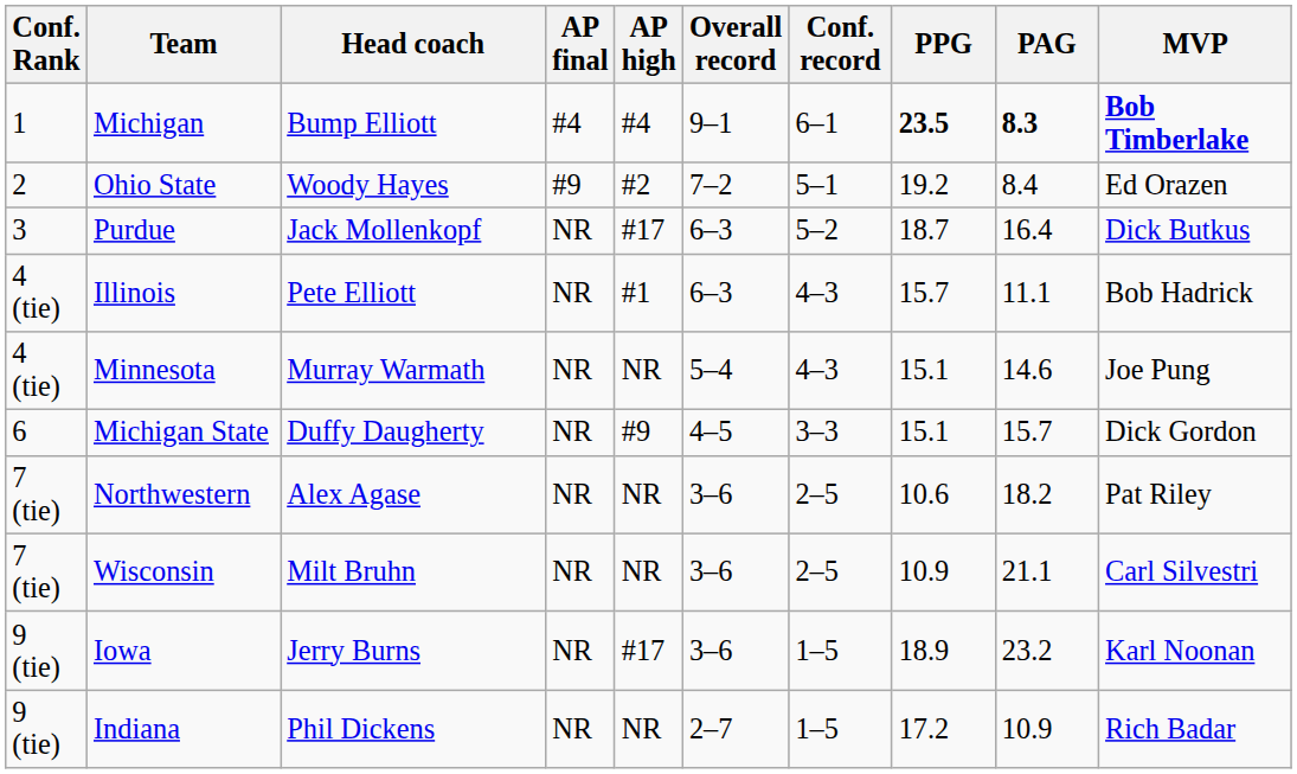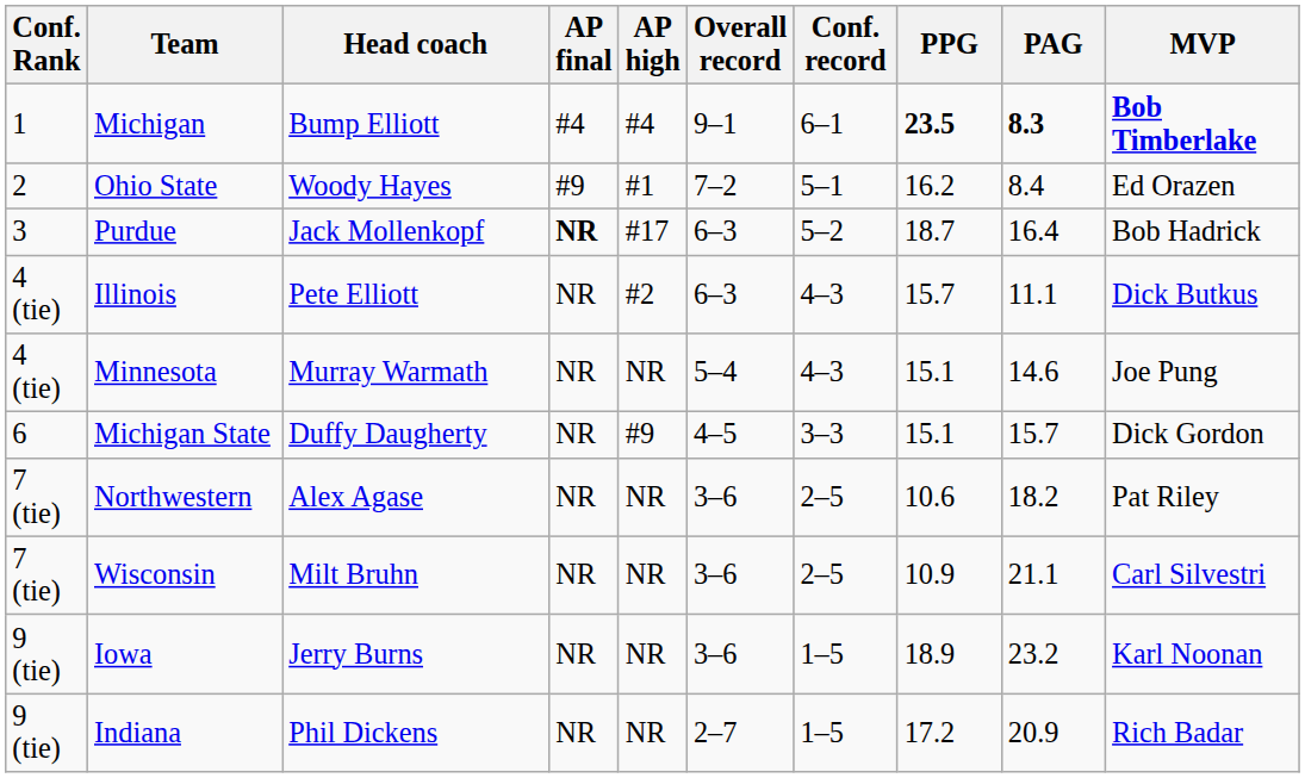Ohio State | AP high: #2 -> #1
Ohio State | PPG: 19.2 -> 16.2
Purdue | AP final: normal -> bold
Purdue | MVP: Dick Butkus -> Bob Hadrick
Illinois | AP high: #1 -> #2
Illinois | MVP: Bob Hadrick -> Dick Butkus
Iowa | AP high: #17 -> NR
Indiana | PAG: 10.9 -> 20.9
